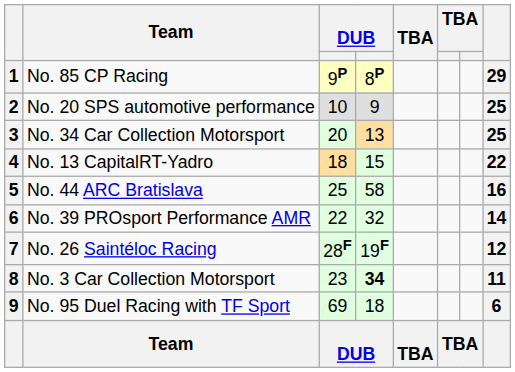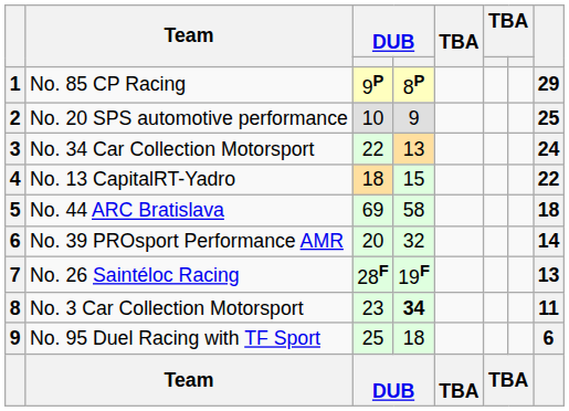No. 34 Car Collection Motorsport | column 3: 20 -> 22
No. 34 Car Collection Motorsport | column 8: 25 -> 24
No. 44 ARC Bratislava | column 3: 25 -> 69
No. 44 ARC Bratislava | column 8: 16 -> 18
No. 39 PROsport Performance AMR | column 3: 22 -> 20
No. 26 Saintéloc Racing | column 8: 12 -> 13
No. 95 Duel Racing with TF Sport | column 3: 69 -> 25
